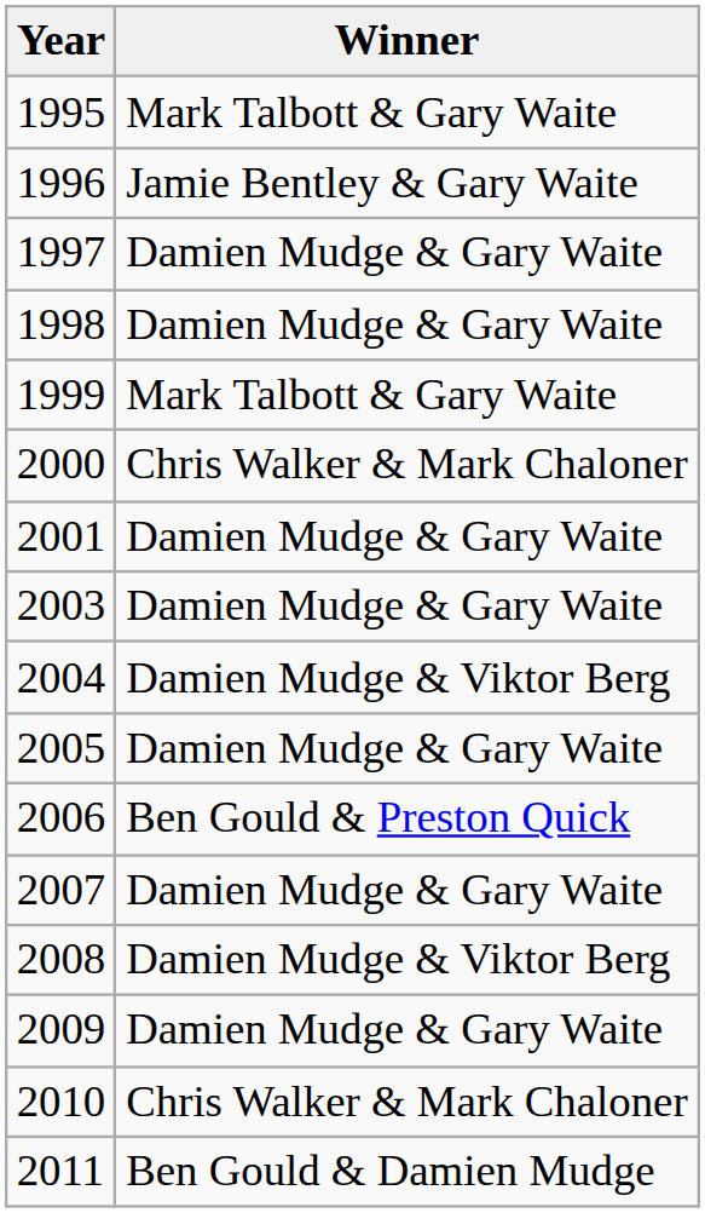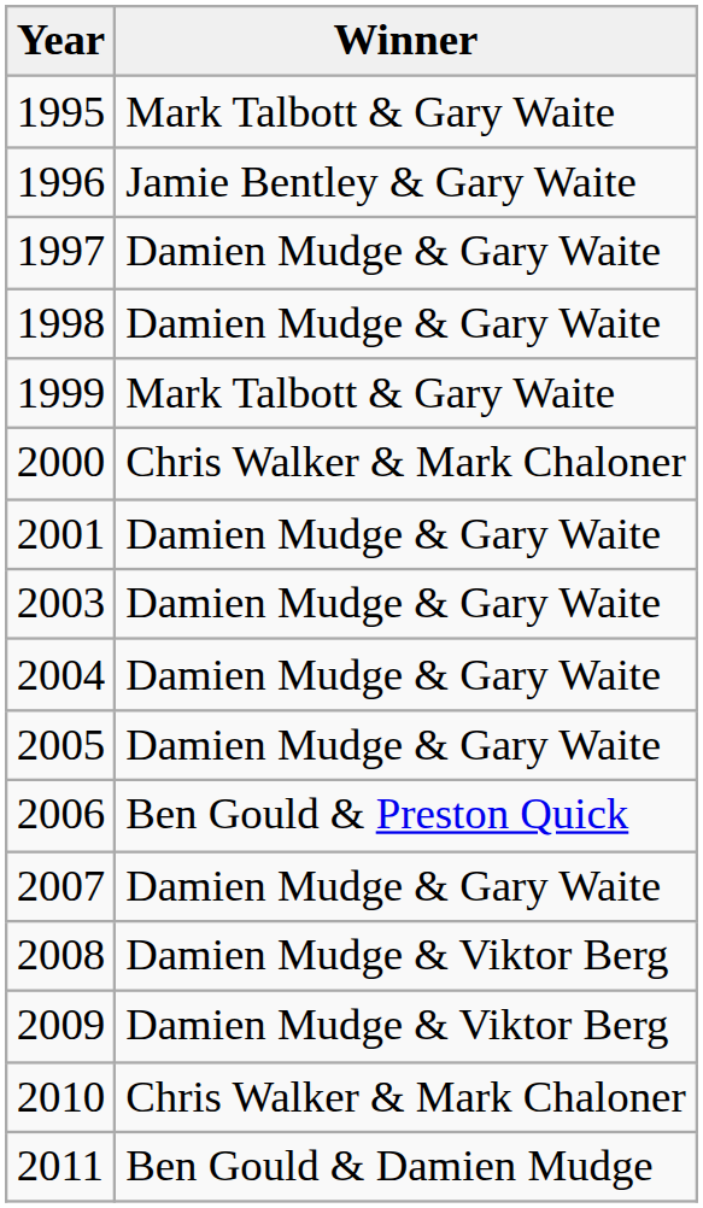2004 | Winner: Damien Mudge & Viktor Berg -> Damien Mudge & Gary Waite
2009 | Winner: Damien Mudge & Gary Waite -> Damien Mudge & Viktor Berg
